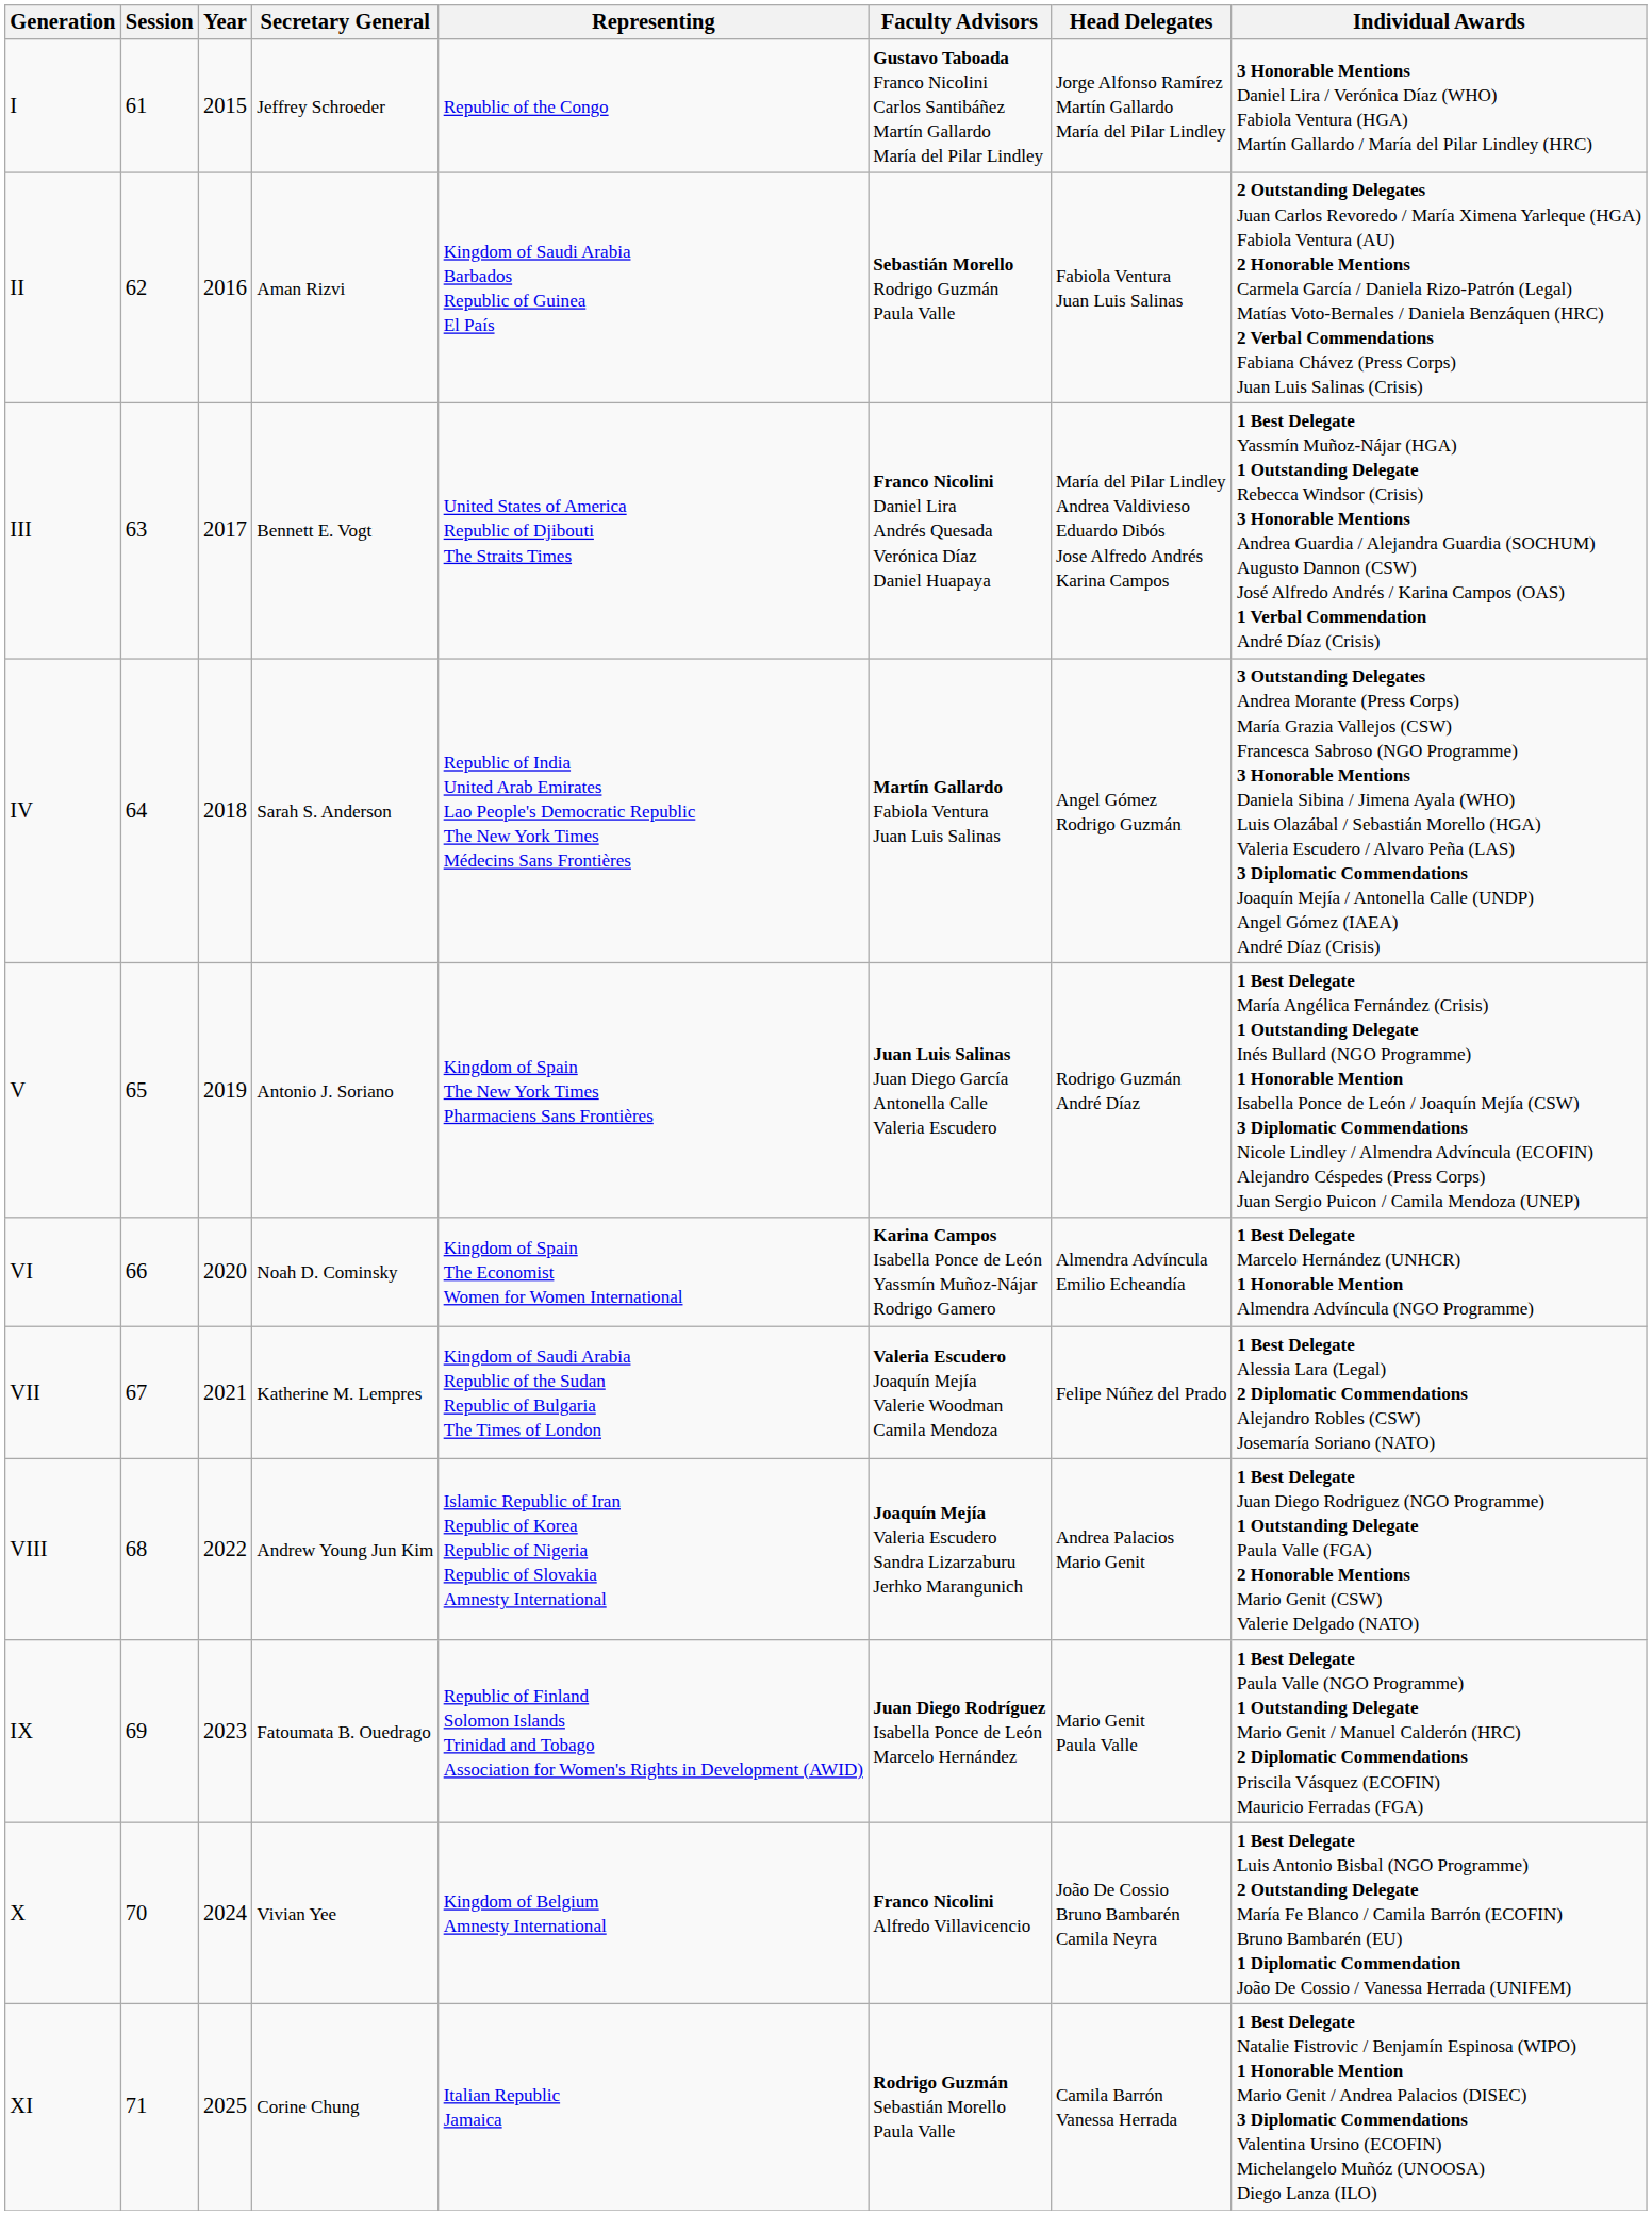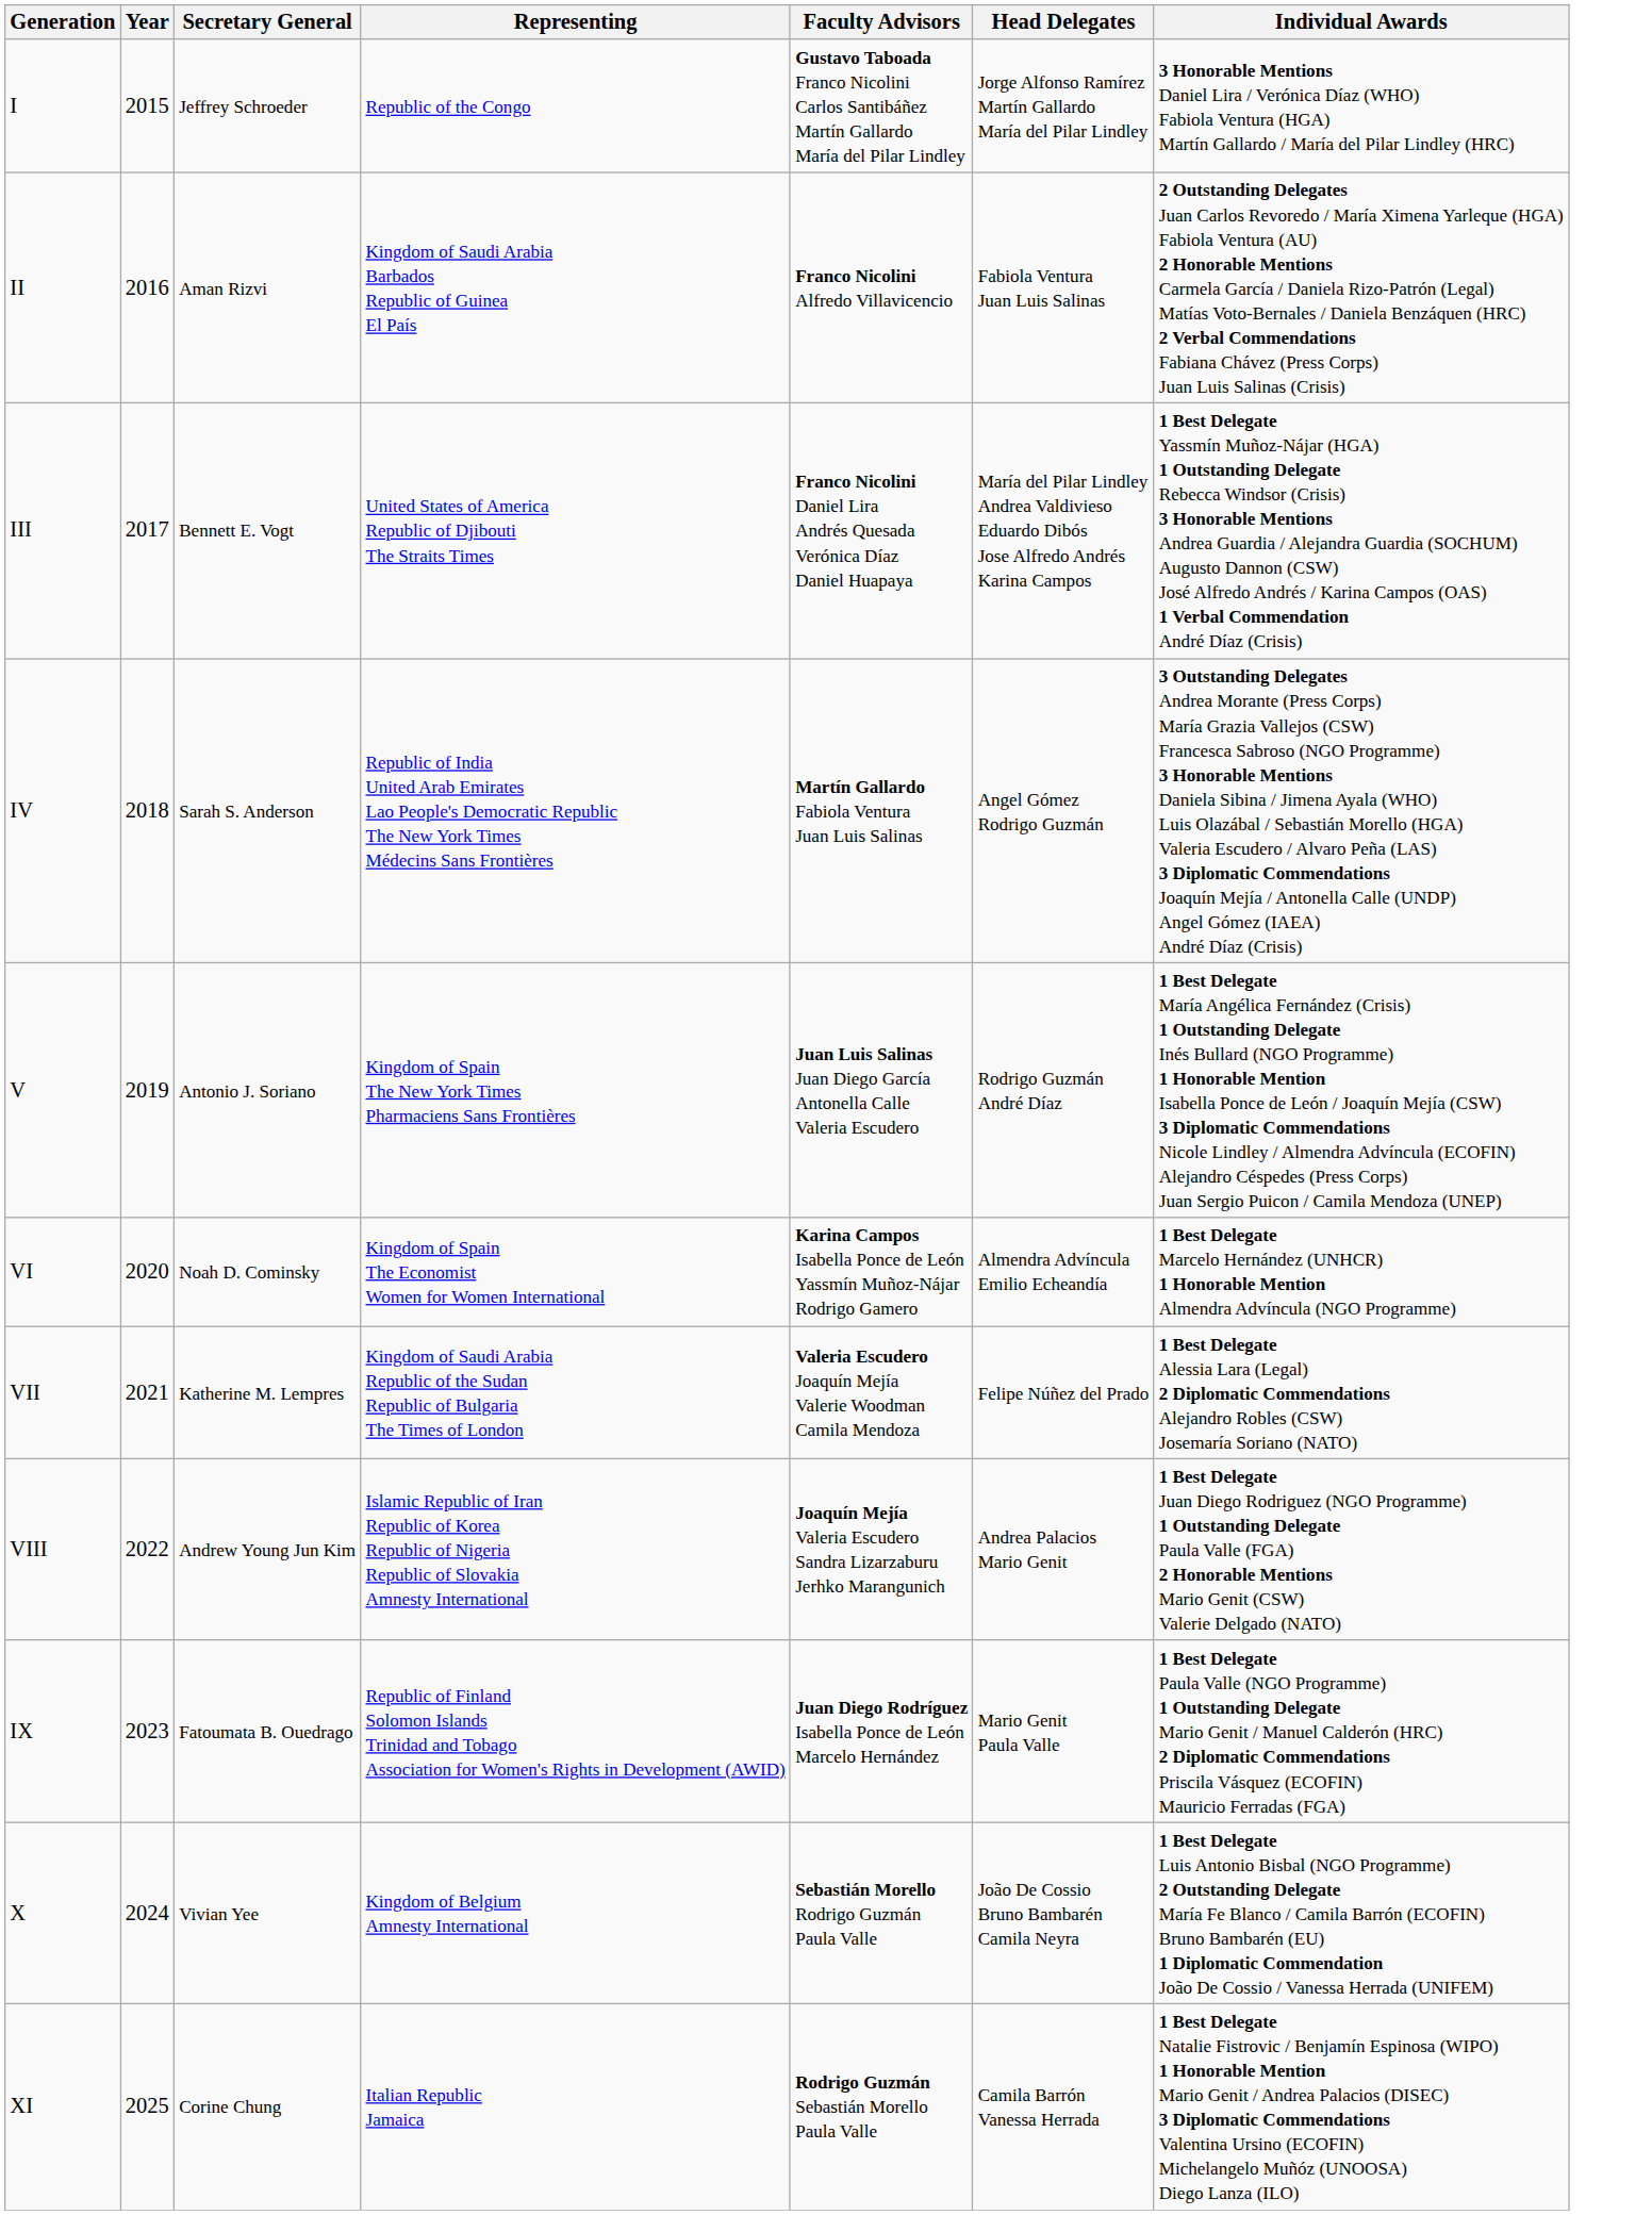- column: Session | 61 | 62 | 63 | 64 | 65 | 66 | 67 | 68 | 69 | 70 | 71
II | Faculty Advisors: Sebastián Morello Rodrigo Guzmán Paula Valle -> Franco Nicolini Alfredo Villavicencio
X | Faculty Advisors: Franco Nicolini Alfredo Villavicencio -> Sebastián Morello Rodrigo Guzmán Paula Valle
